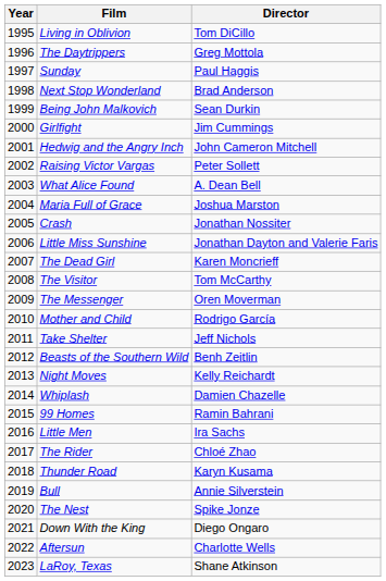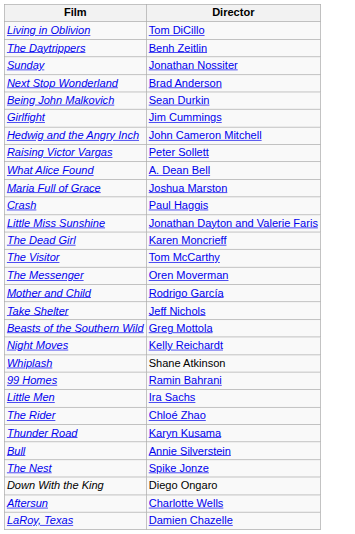- column: Year | 1995 | 1996 | 1997 | 1998 | 1999 | 2000 | 2001 | 2002 | 2003 | 2004 | 2005 | 2006 | 2007 | 2008 | 2009 | 2010 | 2011 | 2012 | 2013 | 2014 | 2015 | 2016 | 2017 | 2018 | 2019 | 2020 | 2021 | 2022 | 2023
The Daytrippers | Director: Greg Mottola -> Benh Zeitlin
Sunday | Director: Paul Haggis -> Jonathan Nossiter
Crash | Director: Jonathan Nossiter -> Paul Haggis
Beasts of the Southern Wild | Director: Benh Zeitlin -> Greg Mottola
Whiplash | Director: Damien Chazelle -> Shane Atkinson
LaRoy, Texas | Director: Shane Atkinson -> Damien Chazelle
